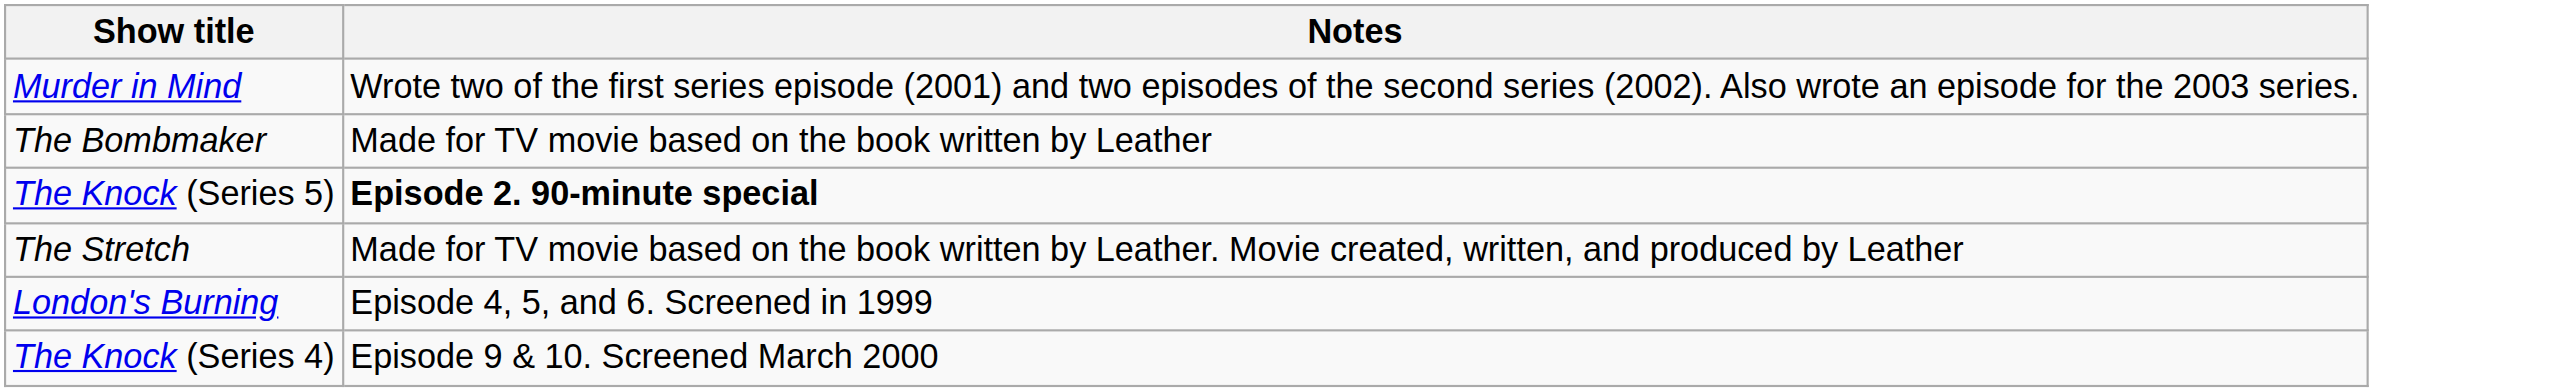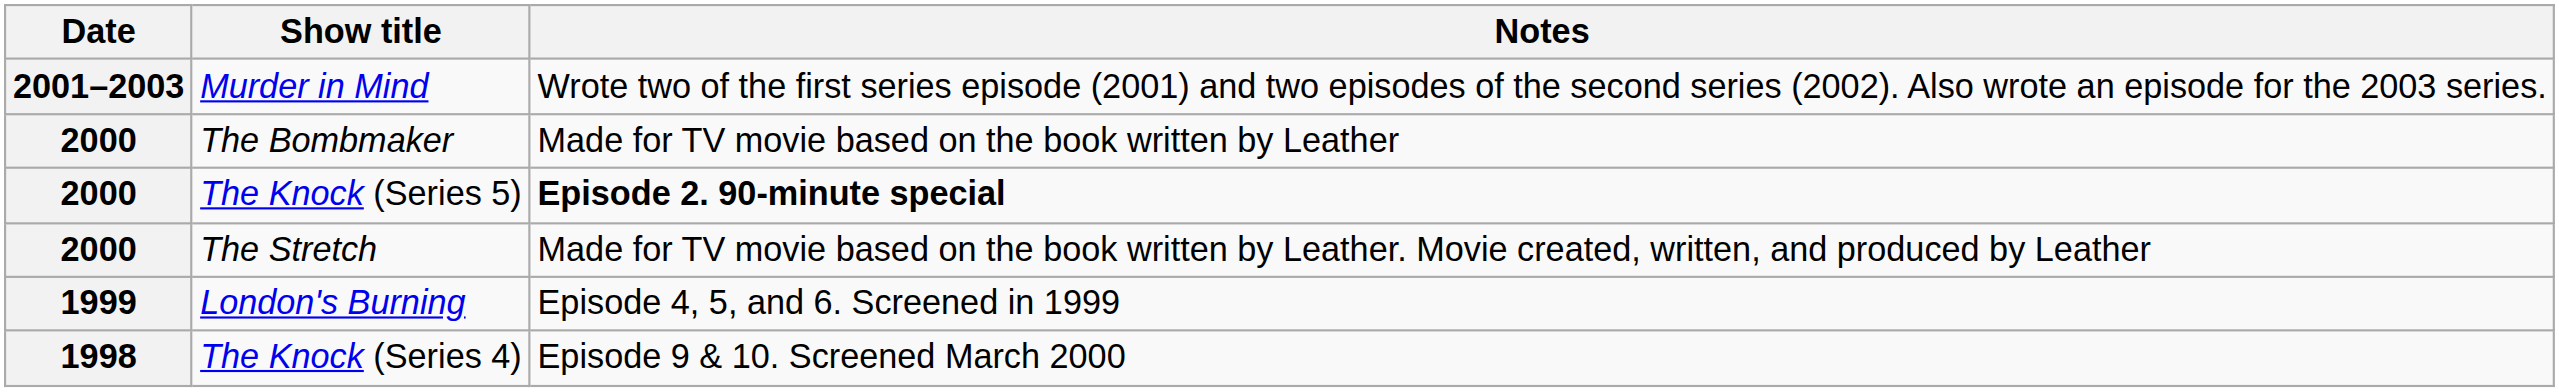+ column: Date | 2001–2003 | 2000 | 2000 | 2000 | 1999 | 1998
